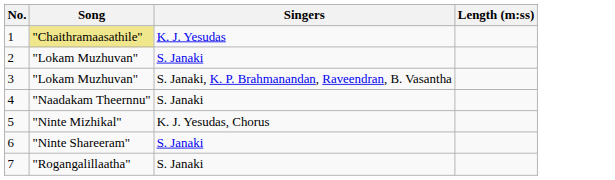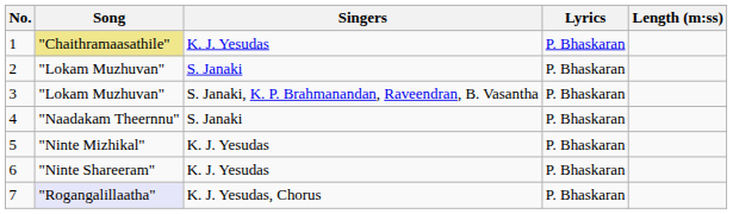+ column: Lyrics | P. Bhaskaran | P. Bhaskaran | P. Bhaskaran | P. Bhaskaran | P. Bhaskaran | P. Bhaskaran | P. Bhaskaran
5 | Singers: K. J. Yesudas, Chorus -> K. J. Yesudas
6 | Singers: S. Janaki -> K. J. Yesudas
7 | Song: no background -> lavender background
7 | Singers: S. Janaki -> K. J. Yesudas, Chorus
